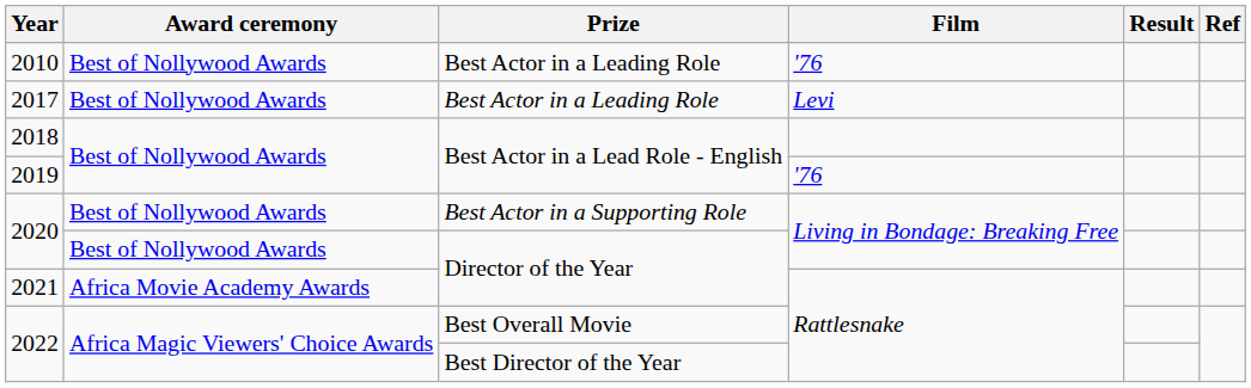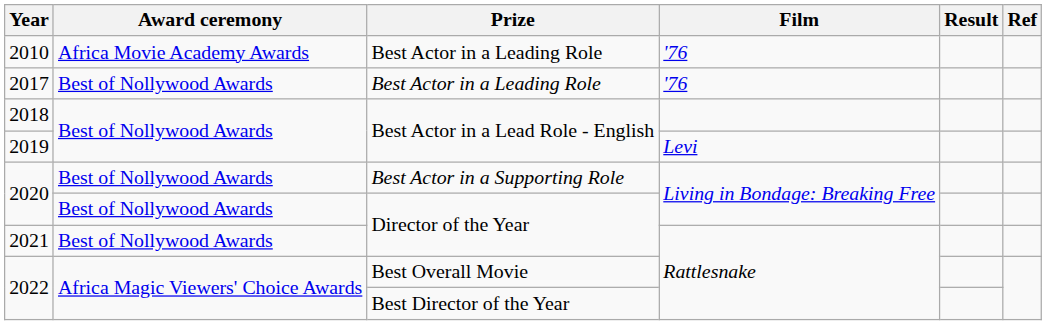2010 | Award ceremony: Best of Nollywood Awards -> Africa Movie Academy Awards
2017 | Film: Levi -> '76
2019 | Film: '76 -> Levi
2021 | Award ceremony: Africa Movie Academy Awards -> Best of Nollywood Awards
